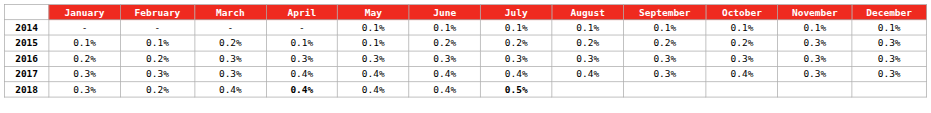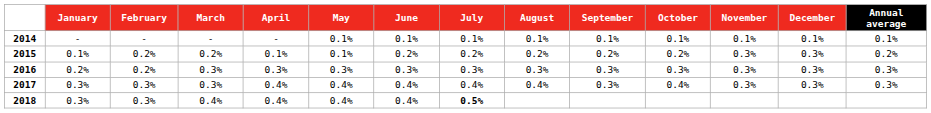+ column: Annual average | 0.1% | 0.2% | 0.3% | 0.3%
2015 | February: 0.1% -> 0.2%
2018 | February: 0.2% -> 0.3%
2018 | April: bold -> normal
